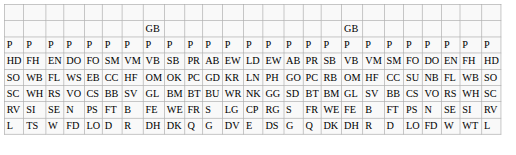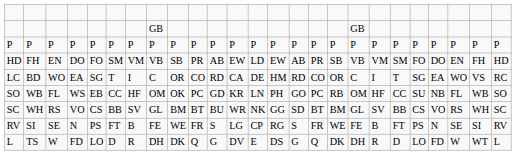+ row: LC | BD | WO | EA | SG | T | I | C | OR | CO | RD | CA | DE | HM | RD | CO | OR | C | I | T | SG | EA | WO | VS | RC
